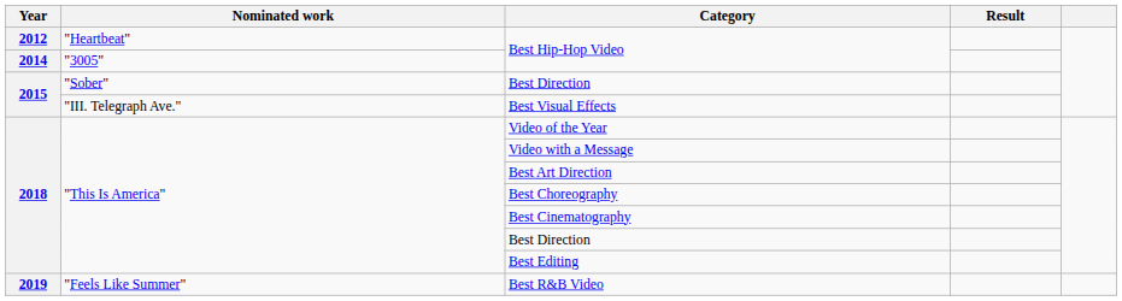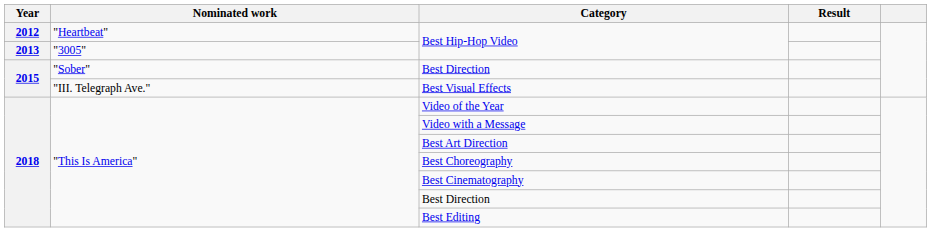"3005" / Best Hip-Hop Video | Year: 2014 -> 2013
- row: 2019 | "Feels Like Summer" | Best R&B Video
